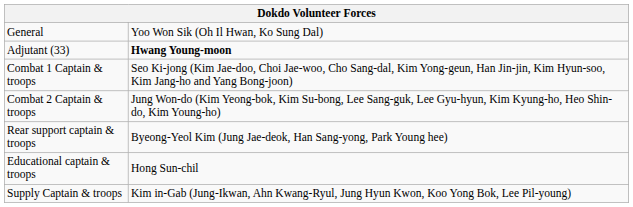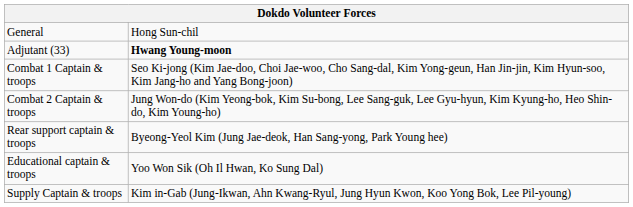General | column 2: Yoo Won Sik (Oh Il Hwan, Ko Sung Dal) -> Hong Sun-chil
Educational captain & troops | column 2: Hong Sun-chil -> Yoo Won Sik (Oh Il Hwan, Ko Sung Dal)
